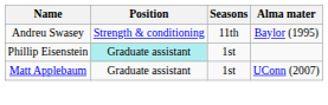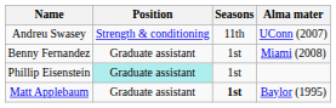Andreu Swasey | Alma mater: Baylor (1995) -> UConn (2007)
+ row: Benny Fernandez | Graduate assistant | 1st | Miami (2008)
Matt Applebaum | Seasons: normal -> bold
Matt Applebaum | Alma mater: UConn (2007) -> Baylor (1995)
